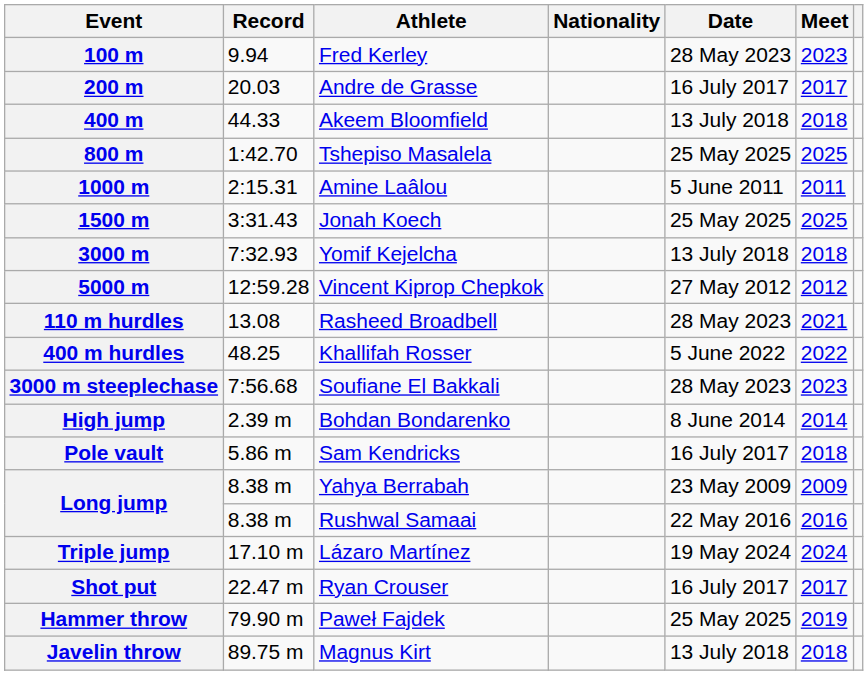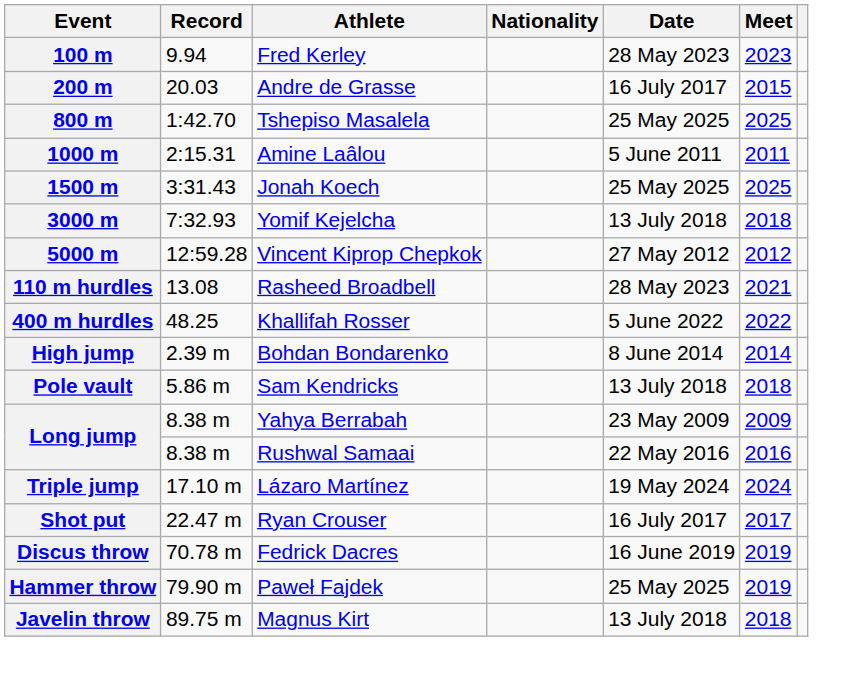200 m | Meet: 2017 -> 2015
- row: 400 m | 44.33 | Akeem Bloomfield | 13 July 2018 | 2018
- row: 3000 m steeplechase | 7:56.68 | Soufiane El Bakkali | 28 May 2023 | 2023
Pole vault | Date: 16 July 2017 -> 13 July 2018
+ row: Discus throw | 70.78 m | Fedrick Dacres | 16 June 2019 | 2019
